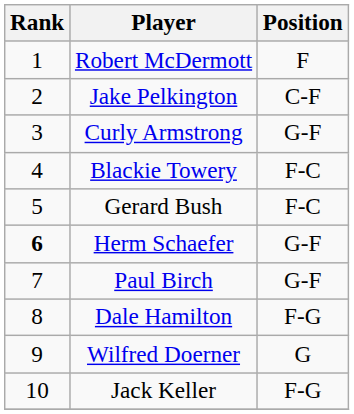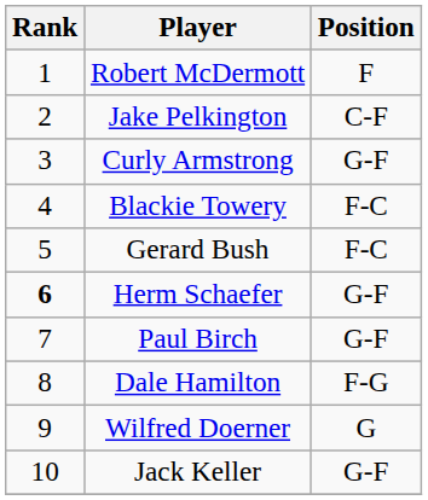Jack Keller | Position: F-G -> G-F
